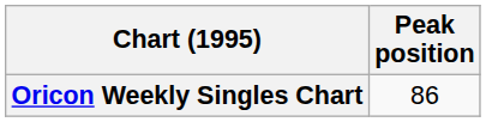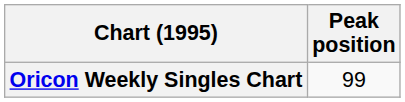Oricon Weekly Singles Chart | Peak position: 86 -> 99
